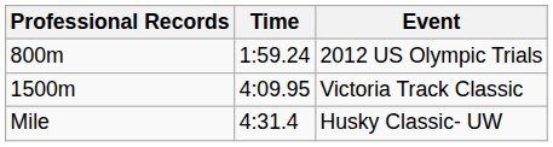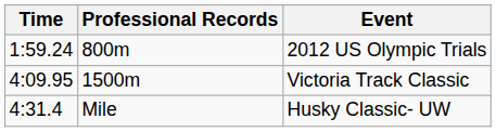columns swapped: Professional Records <-> Time
